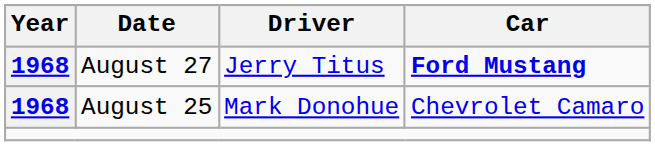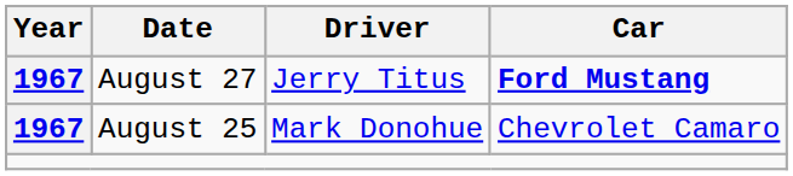August 27 | Year: 1968 -> 1967
August 25 | Year: 1968 -> 1967
